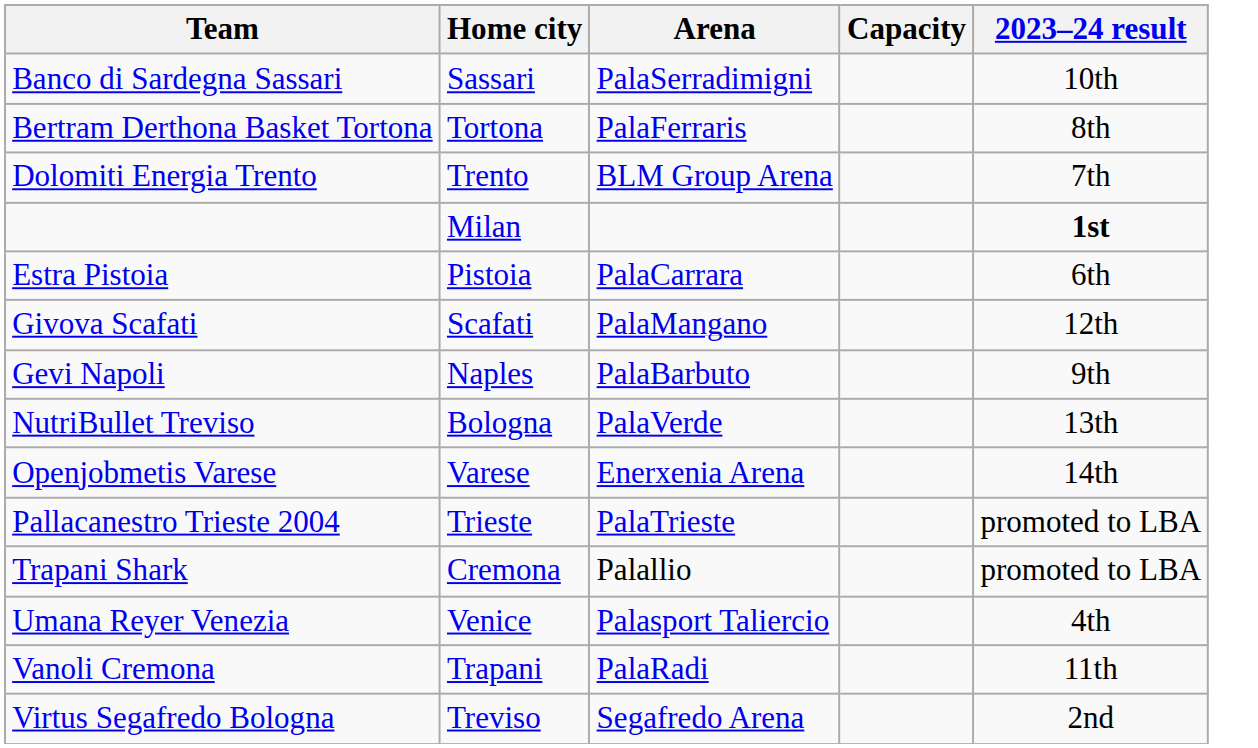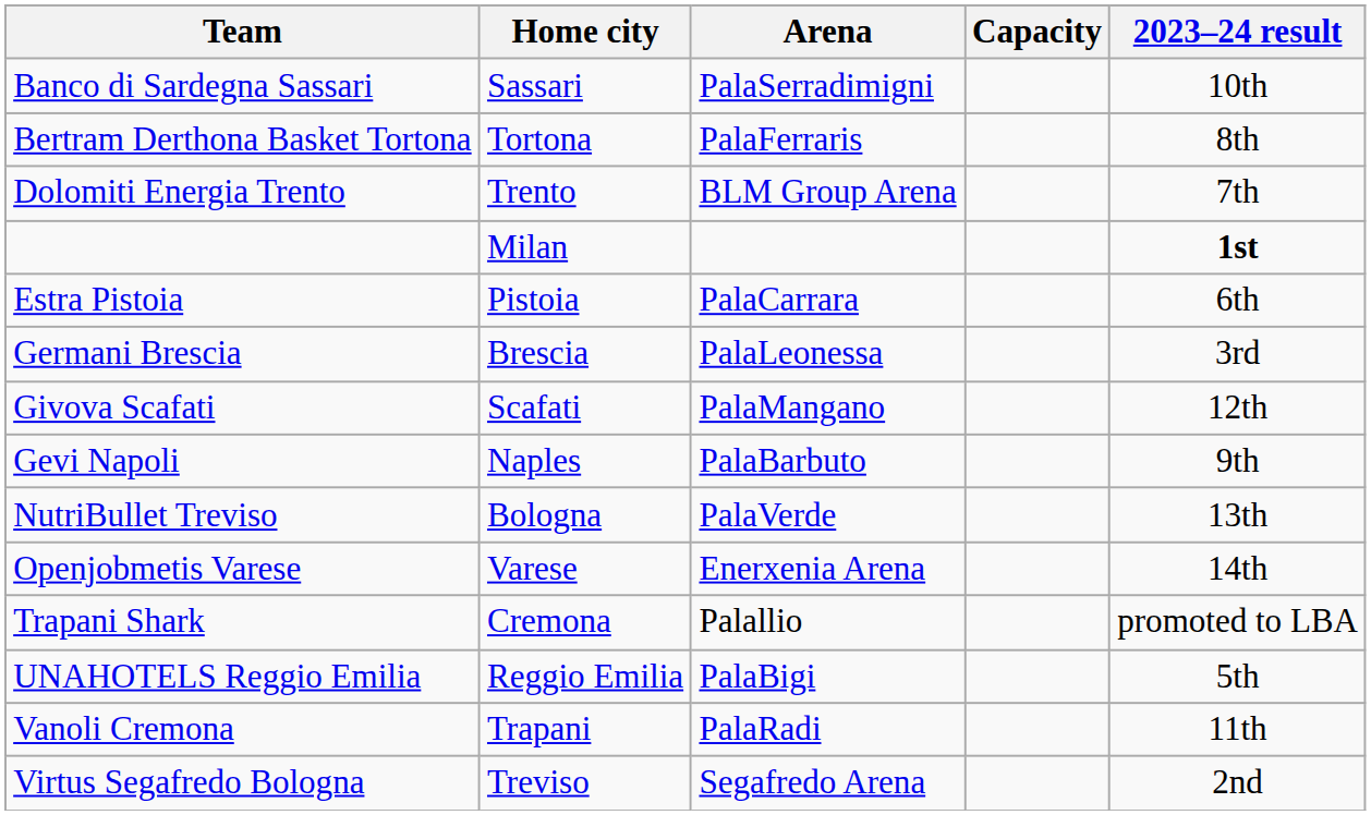+ row: Germani Brescia | Brescia | PalaLeonessa | 3rd
- row: Pallacanestro Trieste 2004 | Trieste | PalaTrieste | promoted to LBA
- row: Umana Reyer Venezia | Venice | Palasport Taliercio | 4th
+ row: UNAHOTELS Reggio Emilia | Reggio Emilia | PalaBigi | 5th
